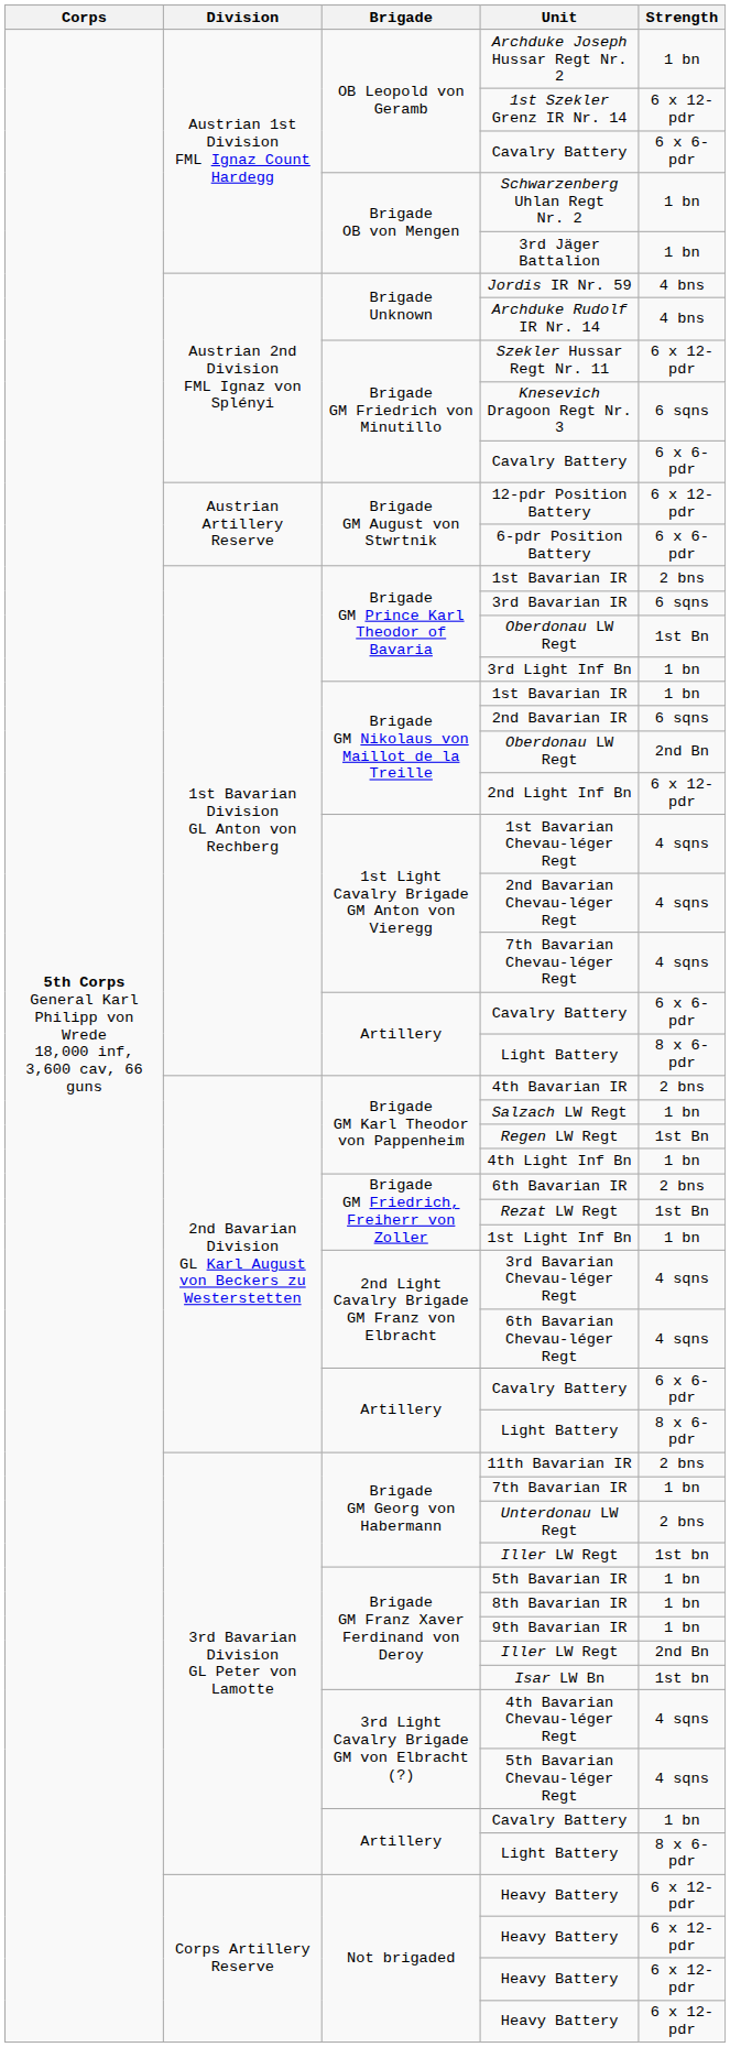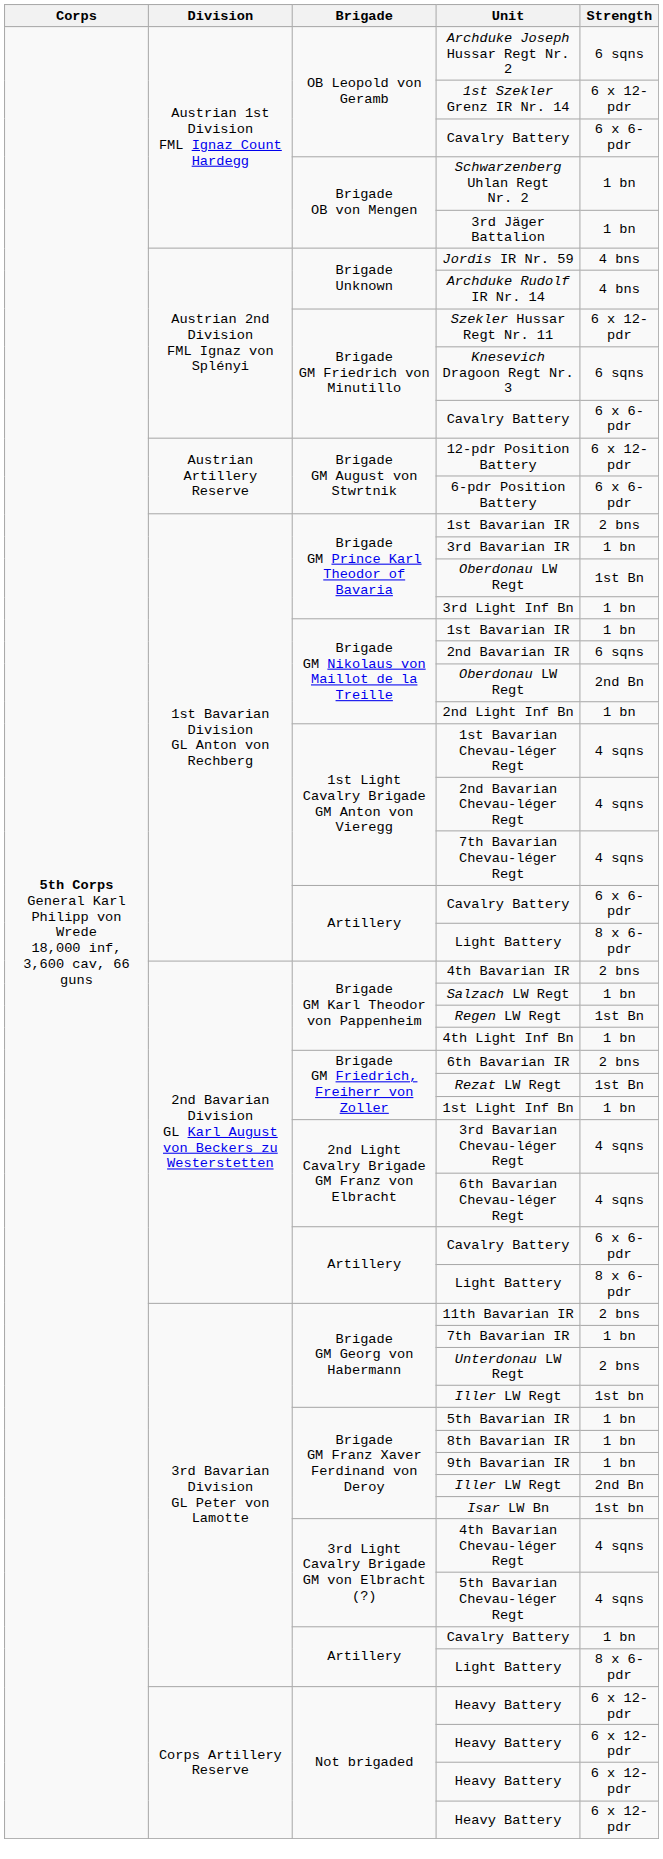Archduke Joseph Hussar Regt Nr. 2 | Strength: 1 bn -> 6 sqns
3rd Bavarian IR | Strength: 6 sqns -> 1 bn
2nd Light Inf Bn | Strength: 6 x 12-pdr -> 1 bn
